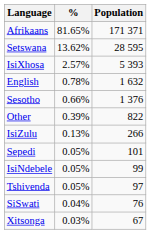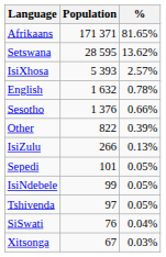columns swapped: Population <-> %
